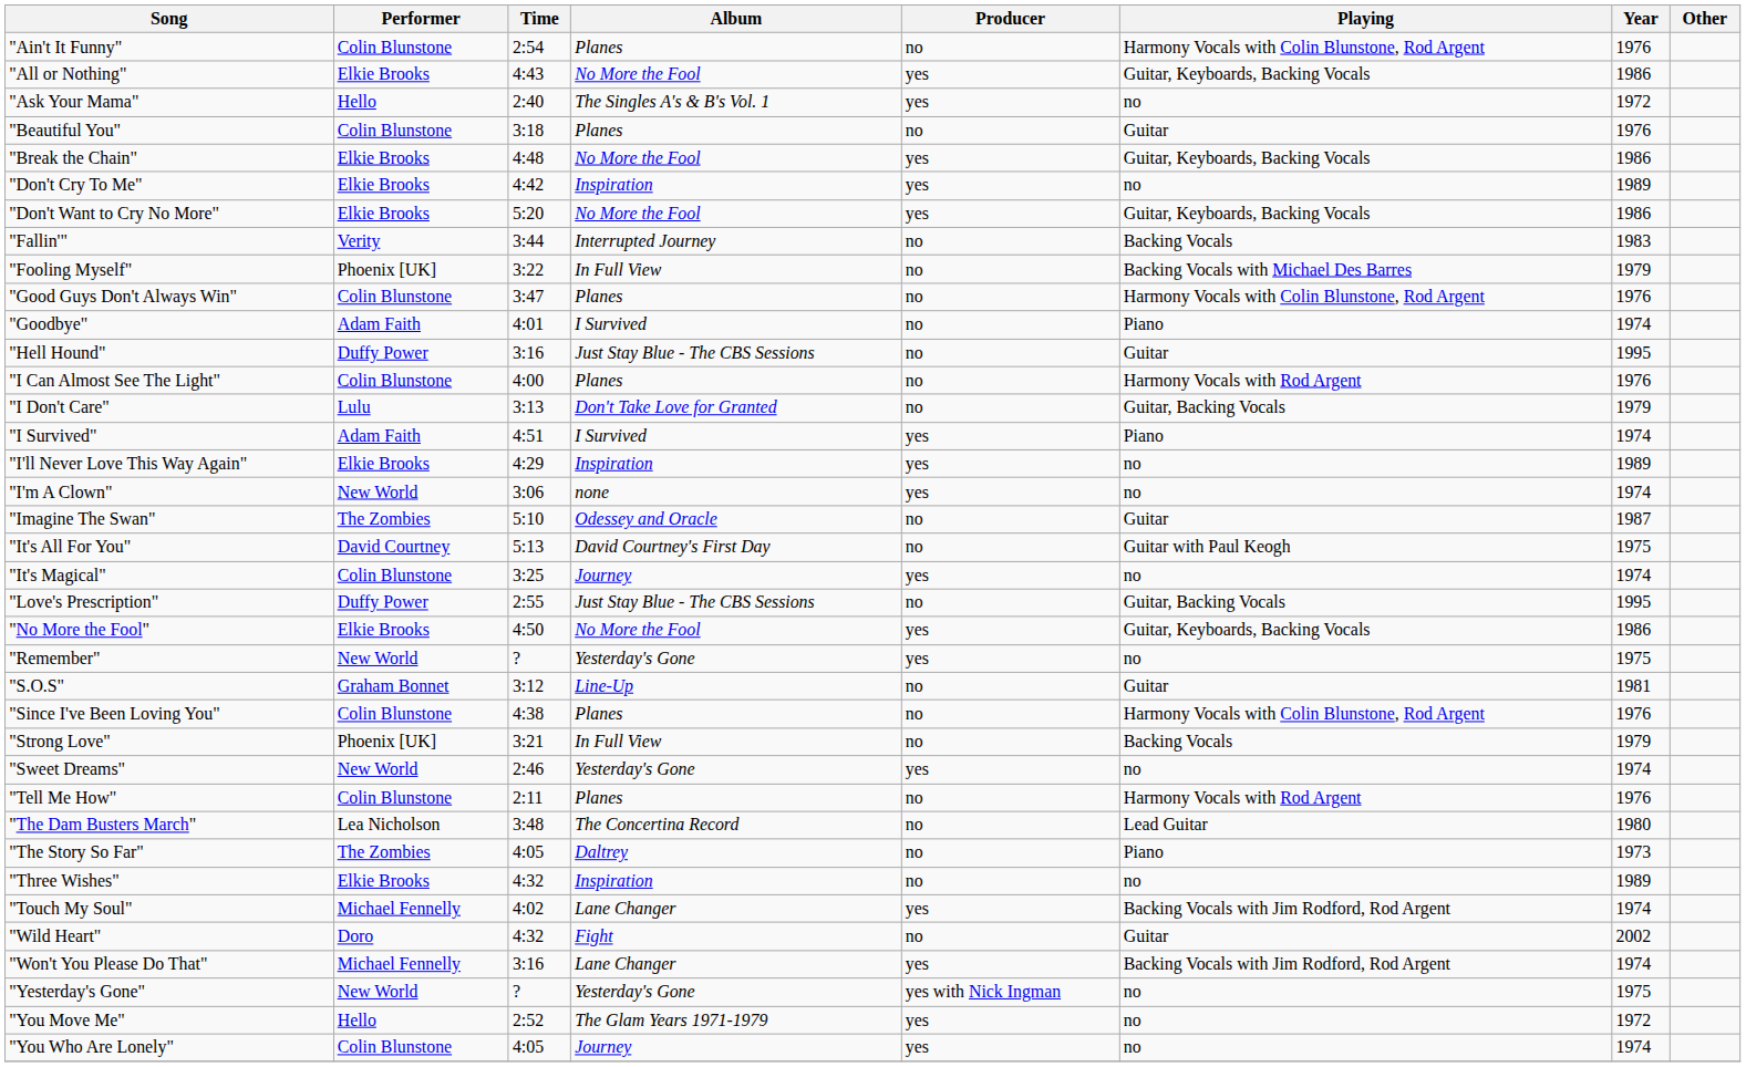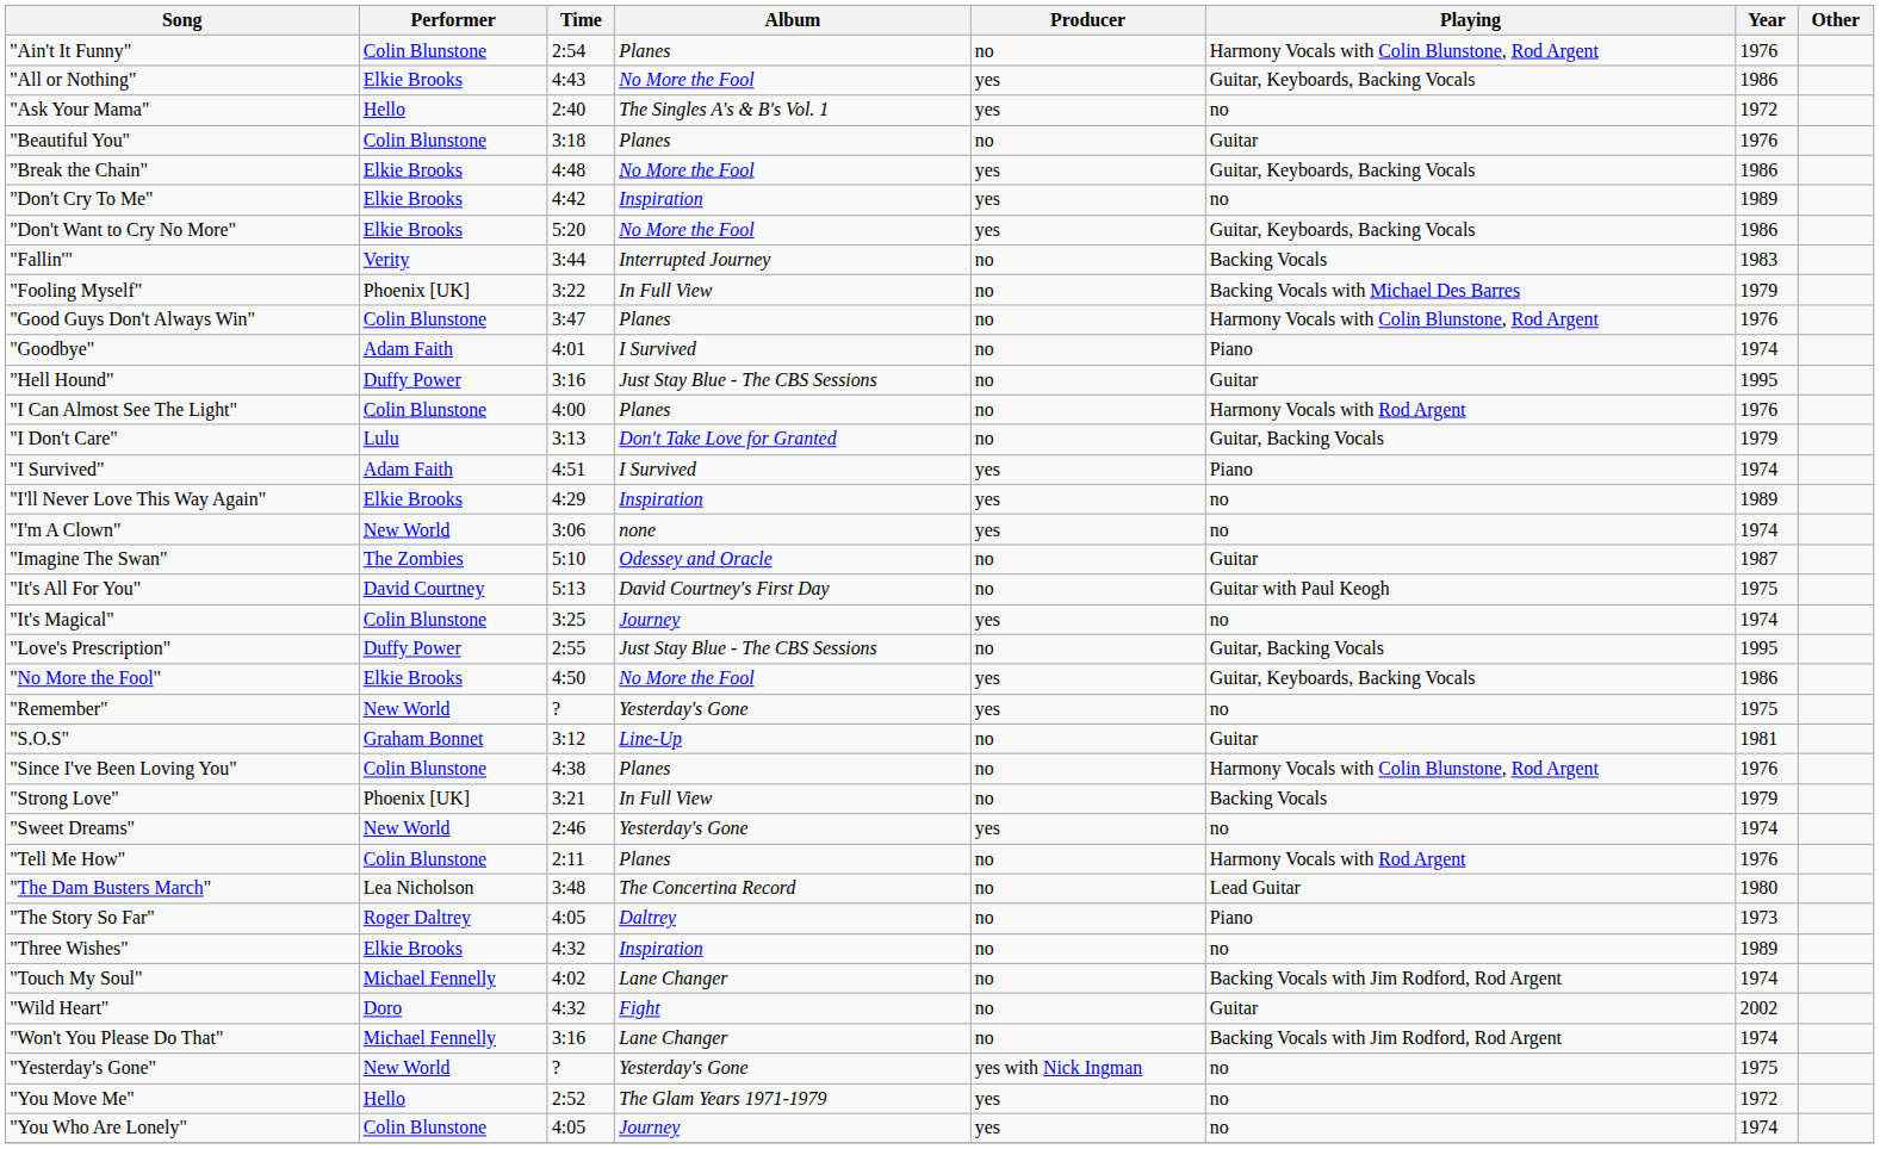"The Story So Far" | Performer: The Zombies -> Roger Daltrey
"Touch My Soul" | Producer: yes -> no
"Won't You Please Do That" | Producer: yes -> no
